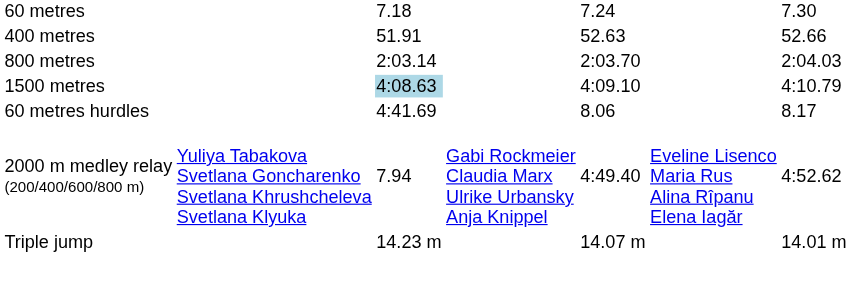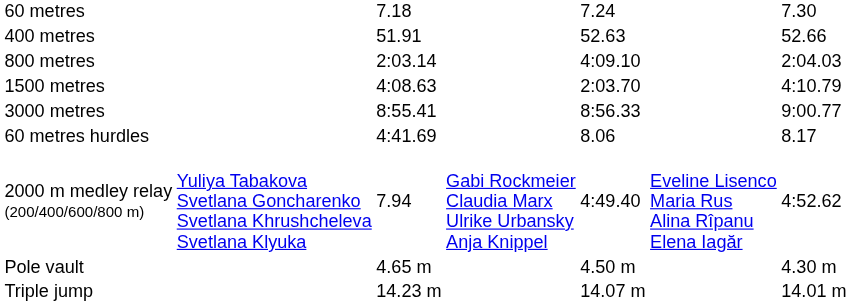800 metres | column 5: 2:03.70 -> 4:09.10
1500 metres | column 3: lightblue background -> no background
1500 metres | column 5: 4:09.10 -> 2:03.70
+ row: 3000 metres | 8:55.41 | 8:56.33 | 9:00.77
+ row: Pole vault | 4.65 m | 4.50 m | 4.30 m
